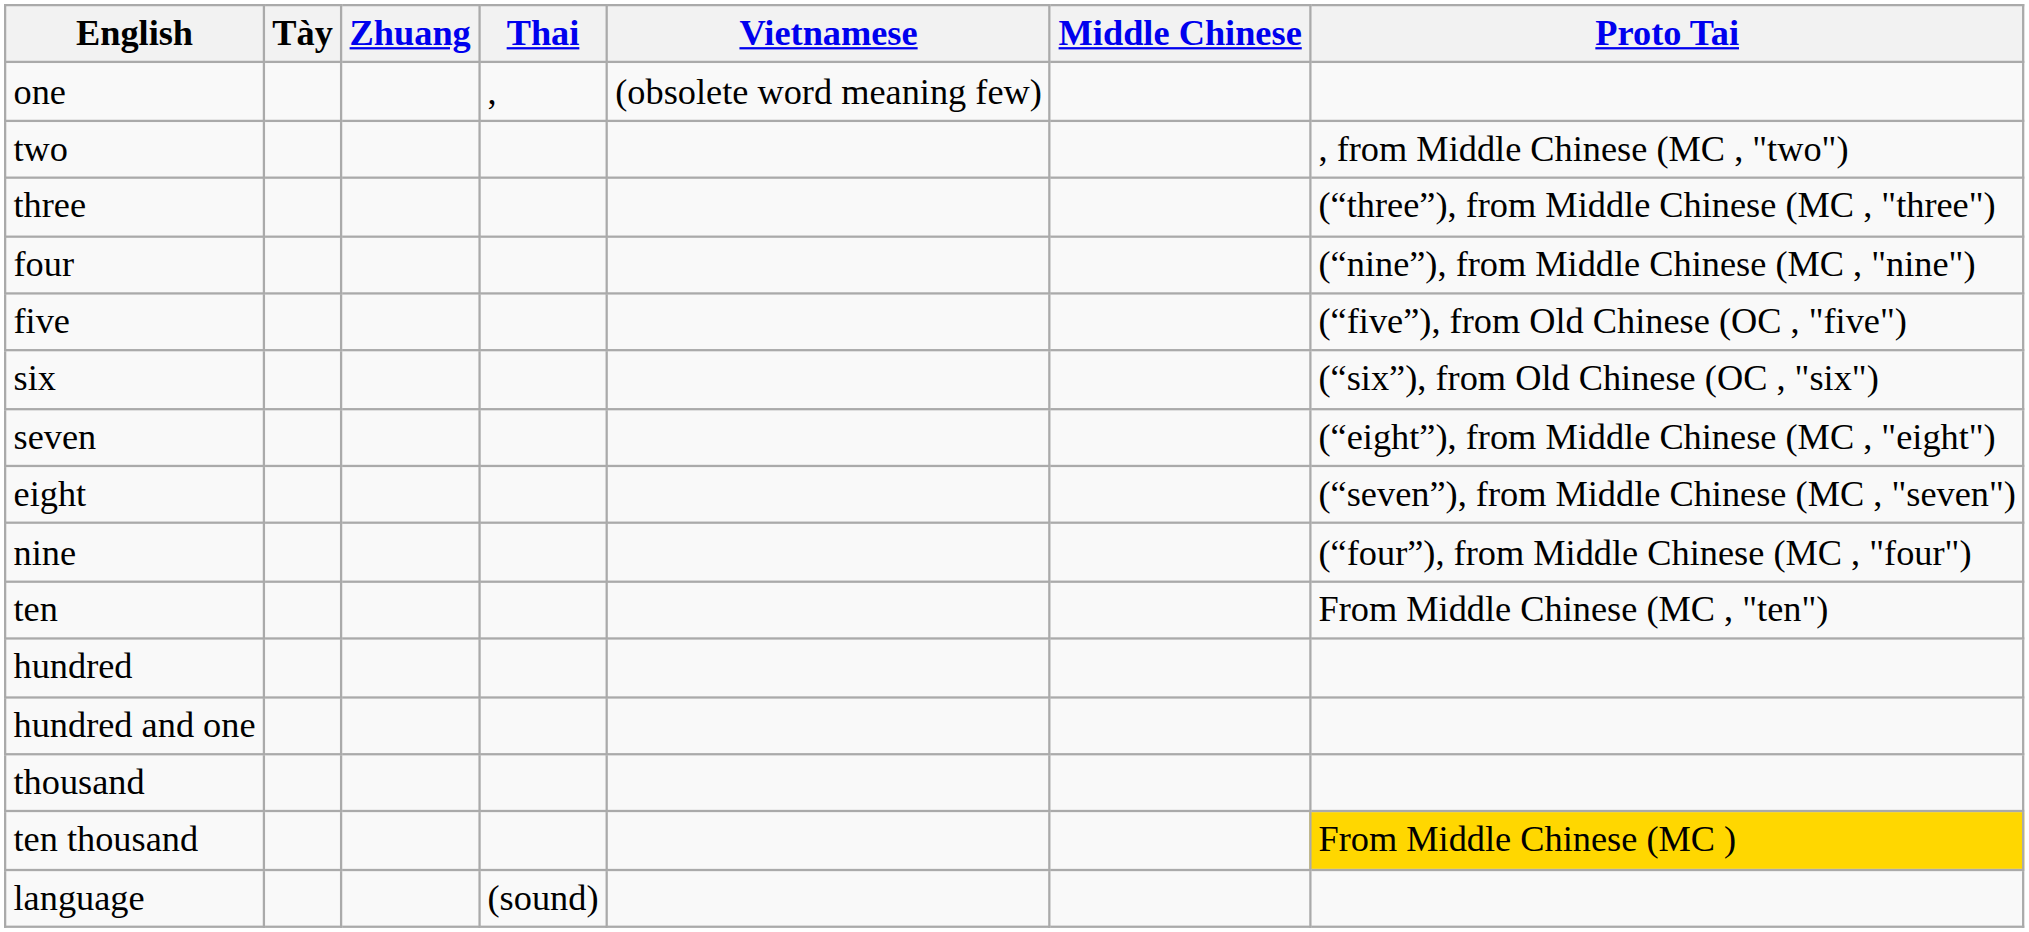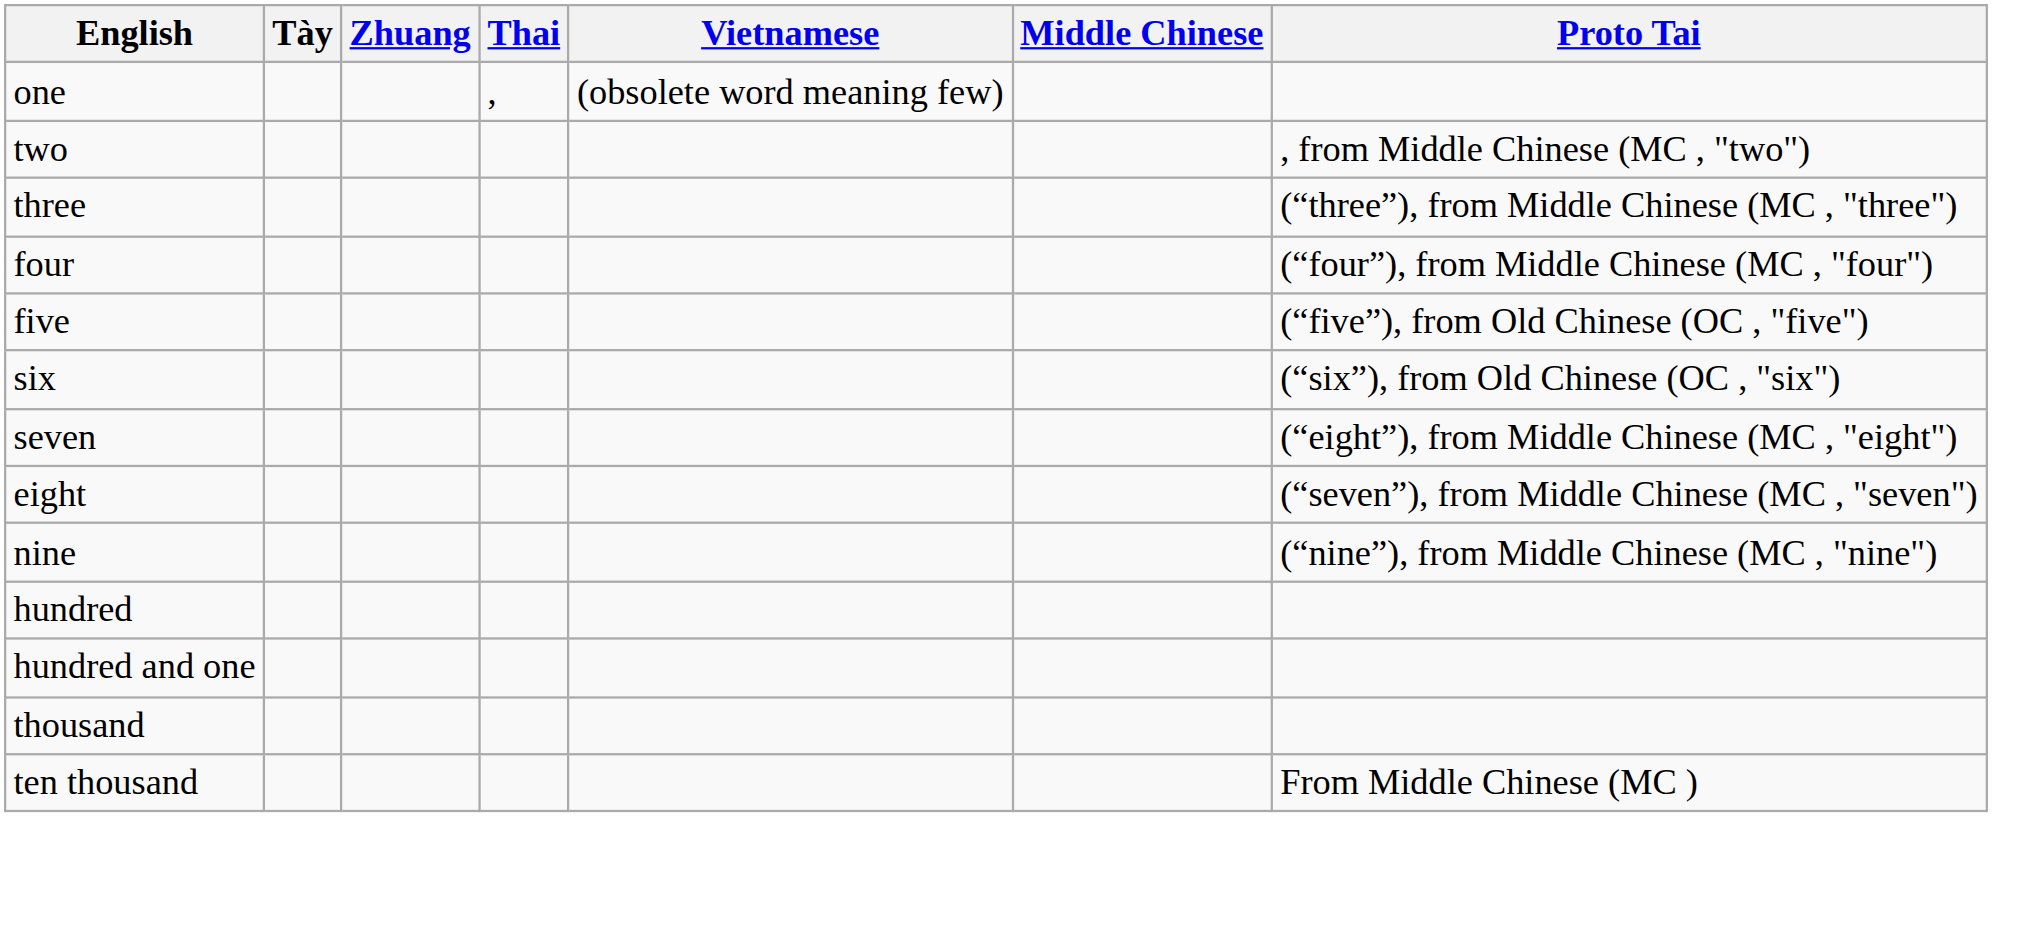four | Proto Tai: (“nine”), from Middle Chinese (MC , "nine") -> (“four”), from Middle Chinese (MC , "four")
nine | Proto Tai: (“four”), from Middle Chinese (MC , "four") -> (“nine”), from Middle Chinese (MC , "nine")
- row: ten | From Middle Chinese (MC , "ten")
ten thousand | Proto Tai: gold background -> no background
- row: language | (sound)
